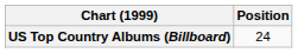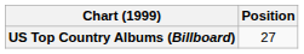US Top Country Albums (Billboard) | Position: 24 -> 27
